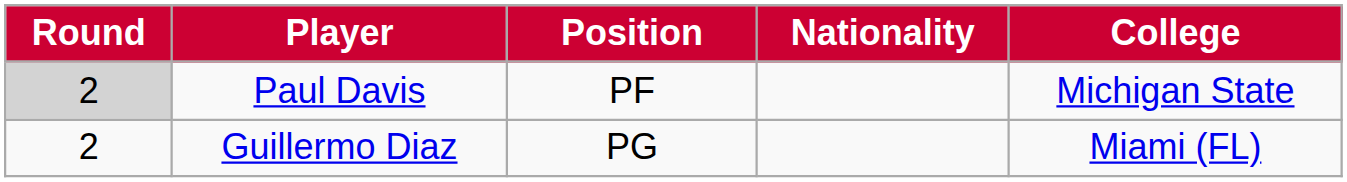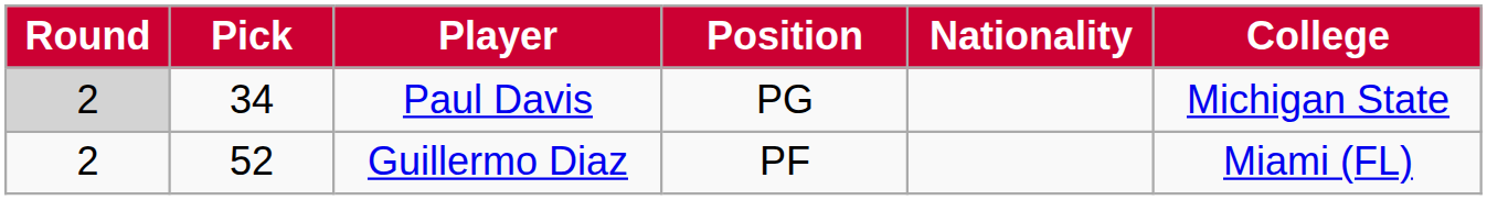+ column: Pick | 34 | 52
Paul Davis | Position: PF -> PG
Guillermo Diaz | Position: PG -> PF
